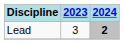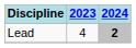Lead | 2023: 3 -> 4
